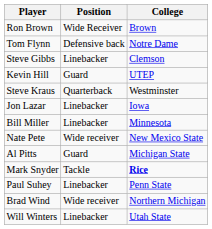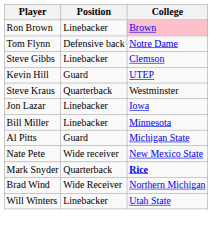Ron Brown | Position: Wide Receiver -> Linebacker
Ron Brown | College: no background -> pink background
rows swapped: Nate Pete <-> Al Pitts
Mark Snyder | Position: Tackle -> Quarterback
- row: Paul Suhey | Linebacker | Penn State
Brad Wind | Position: Wide receiver -> Wide Receiver
